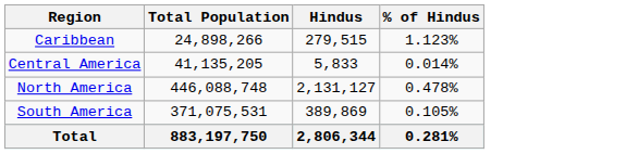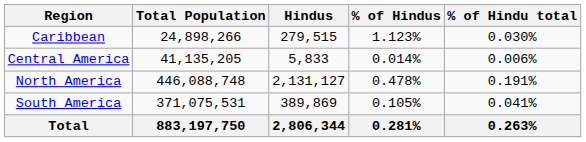+ column: % of Hindu total | 0.030% | 0.006% | 0.191% | 0.041% | 0.263%
